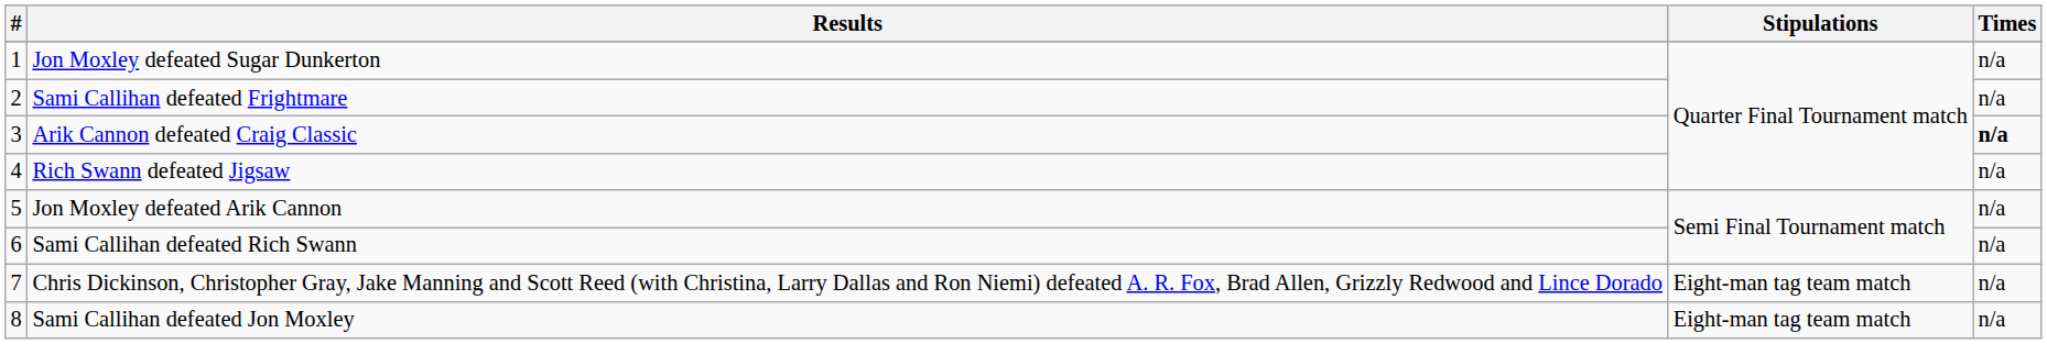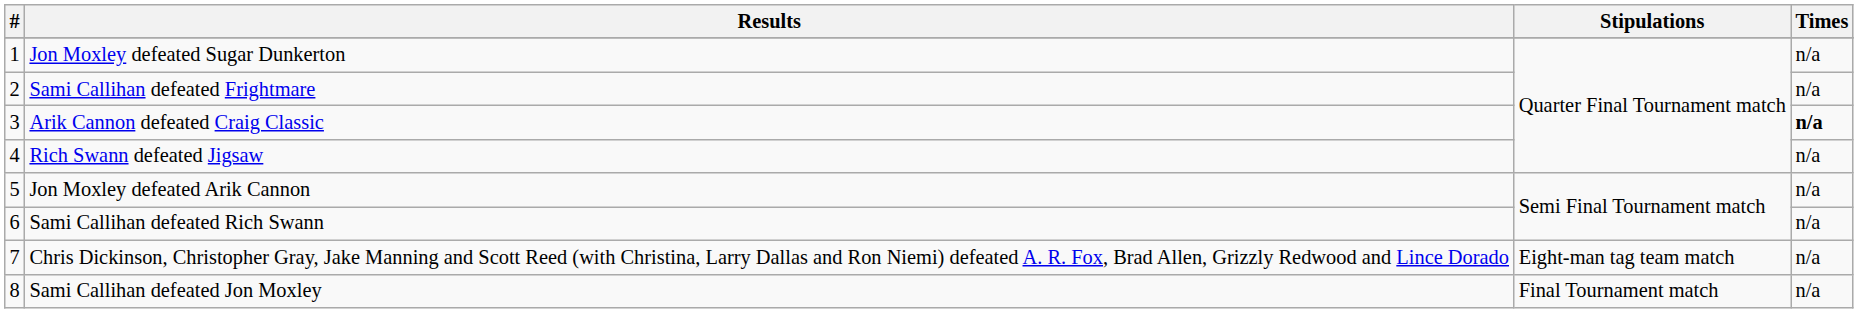Sami Callihan defeated Jon Moxley | Stipulations: Eight-man tag team match -> Final Tournament match
